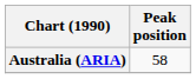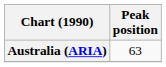Australia (ARIA) | Peak position: 58 -> 63
